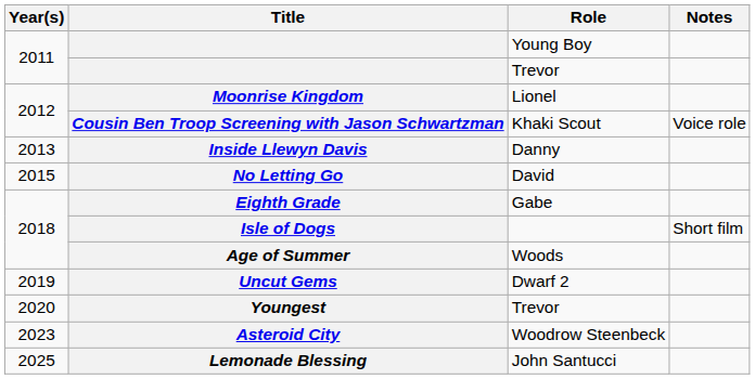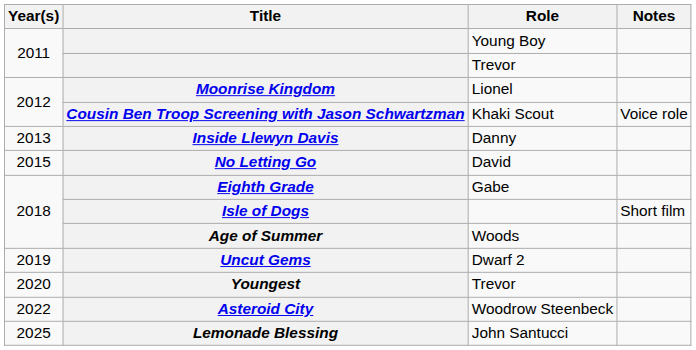Asteroid City | Year(s): 2023 -> 2022
